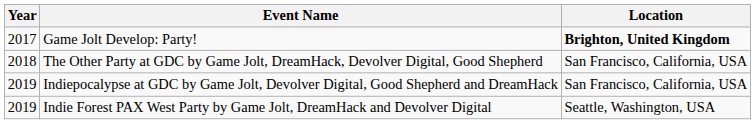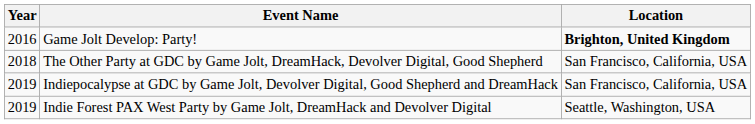Game Jolt Develop: Party! | Year: 2017 -> 2016
